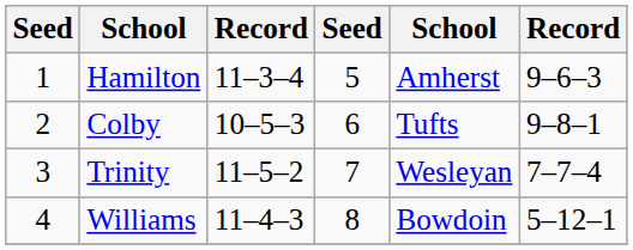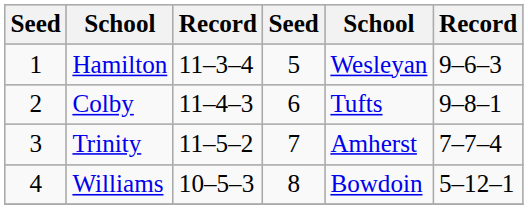Hamilton | column 5: Amherst -> Wesleyan
Colby | column 3: 10–5–3 -> 11–4–3
Trinity | column 5: Wesleyan -> Amherst
Williams | column 3: 11–4–3 -> 10–5–3
